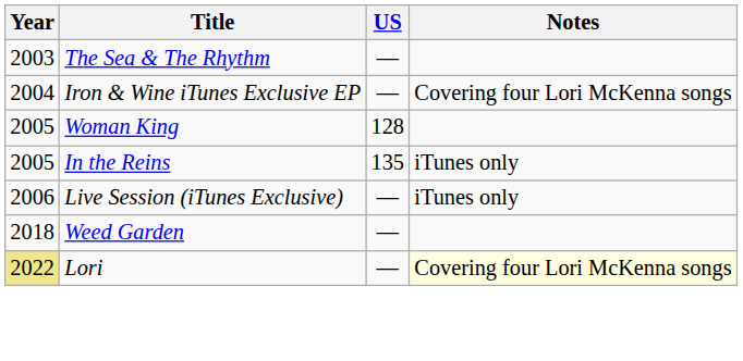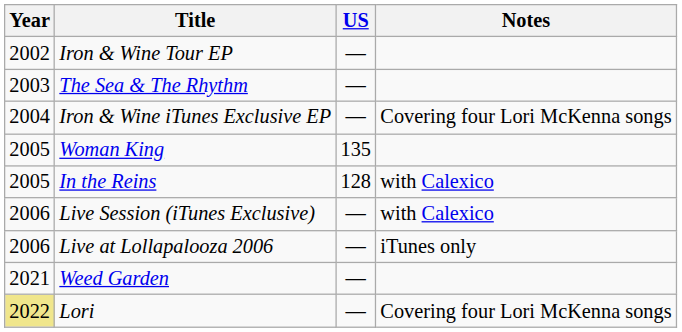+ row: 2002 | Iron & Wine Tour EP | —
Woman King | US: 128 -> 135
In the Reins | US: 135 -> 128
In the Reins | Notes: iTunes only -> with Calexico
Live Session (iTunes Exclusive) | Notes: iTunes only -> with Calexico
+ row: 2006 | Live at Lollapalooza 2006 | — | iTunes only
Weed Garden | Year: 2018 -> 2021
Lori | Notes: lightyellow background -> no background
